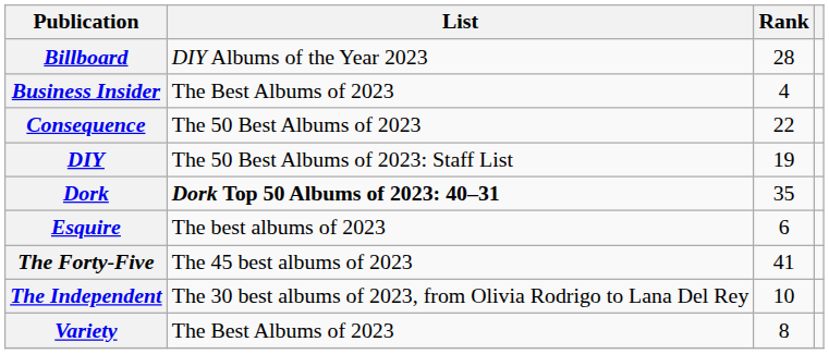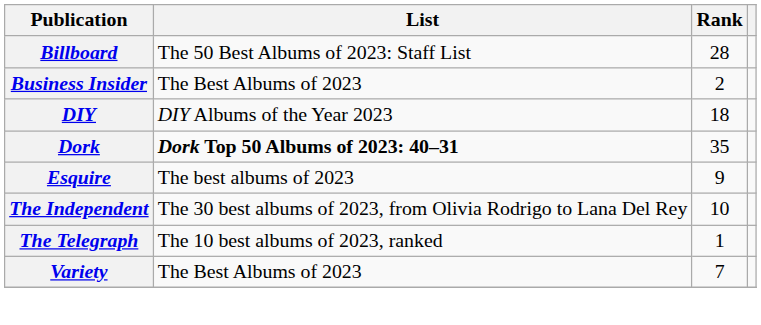Billboard | List: DIY Albums of the Year 2023 -> The 50 Best Albums of 2023: Staff List
Business Insider | Rank: 4 -> 2
- row: Consequence | The 50 Best Albums of 2023 | 22
DIY | List: The 50 Best Albums of 2023: Staff List -> DIY Albums of the Year 2023
DIY | Rank: 19 -> 18
Esquire | Rank: 6 -> 9
- row: The Forty-Five | The 45 best albums of 2023 | 41
+ row: The Telegraph | The 10 best albums of 2023, ranked | 1
Variety | Rank: 8 -> 7
